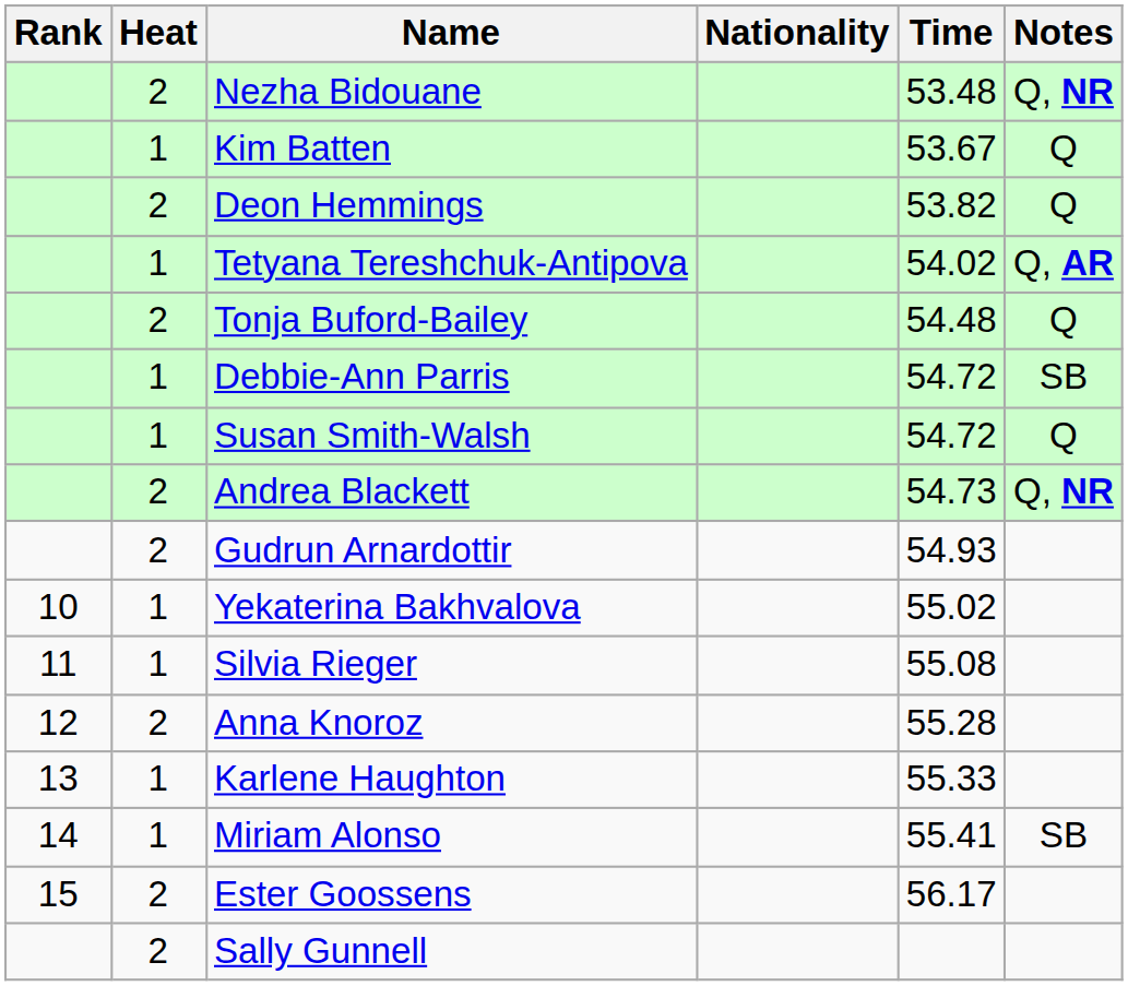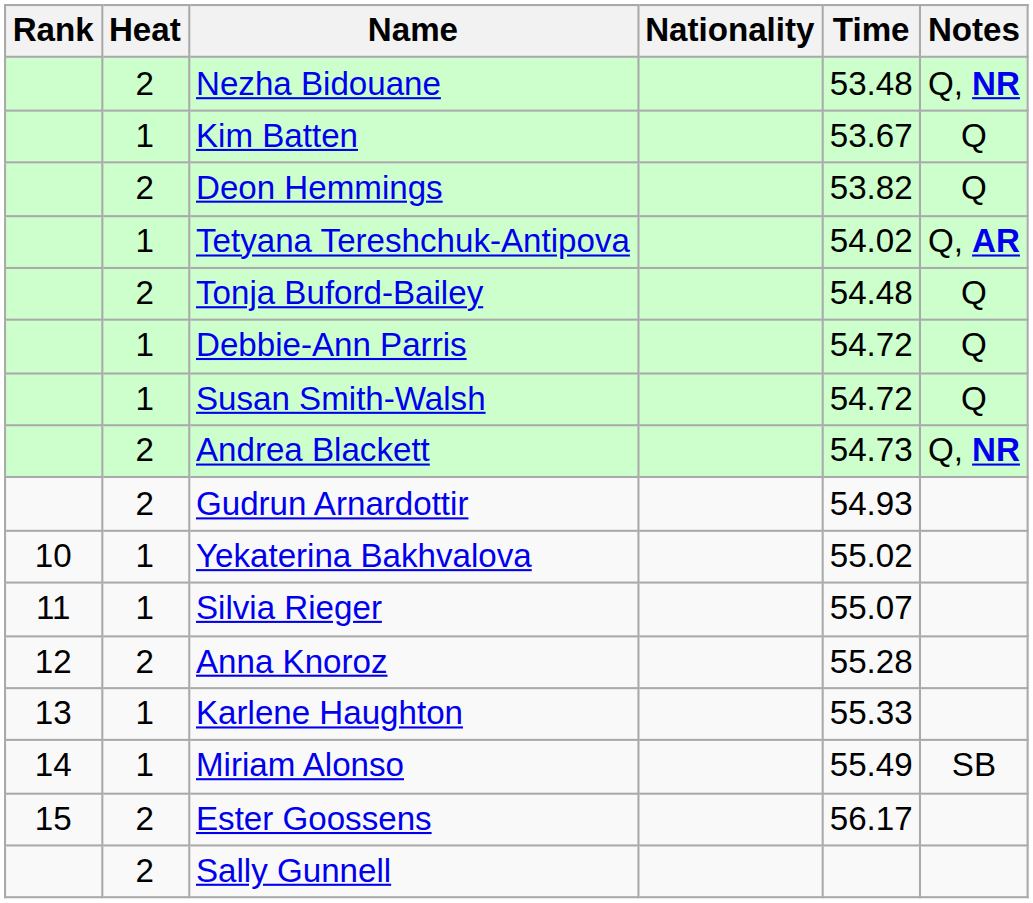Debbie-Ann Parris | Notes: SB -> Q
Silvia Rieger | Time: 55.08 -> 55.07
Miriam Alonso | Time: 55.41 -> 55.49
